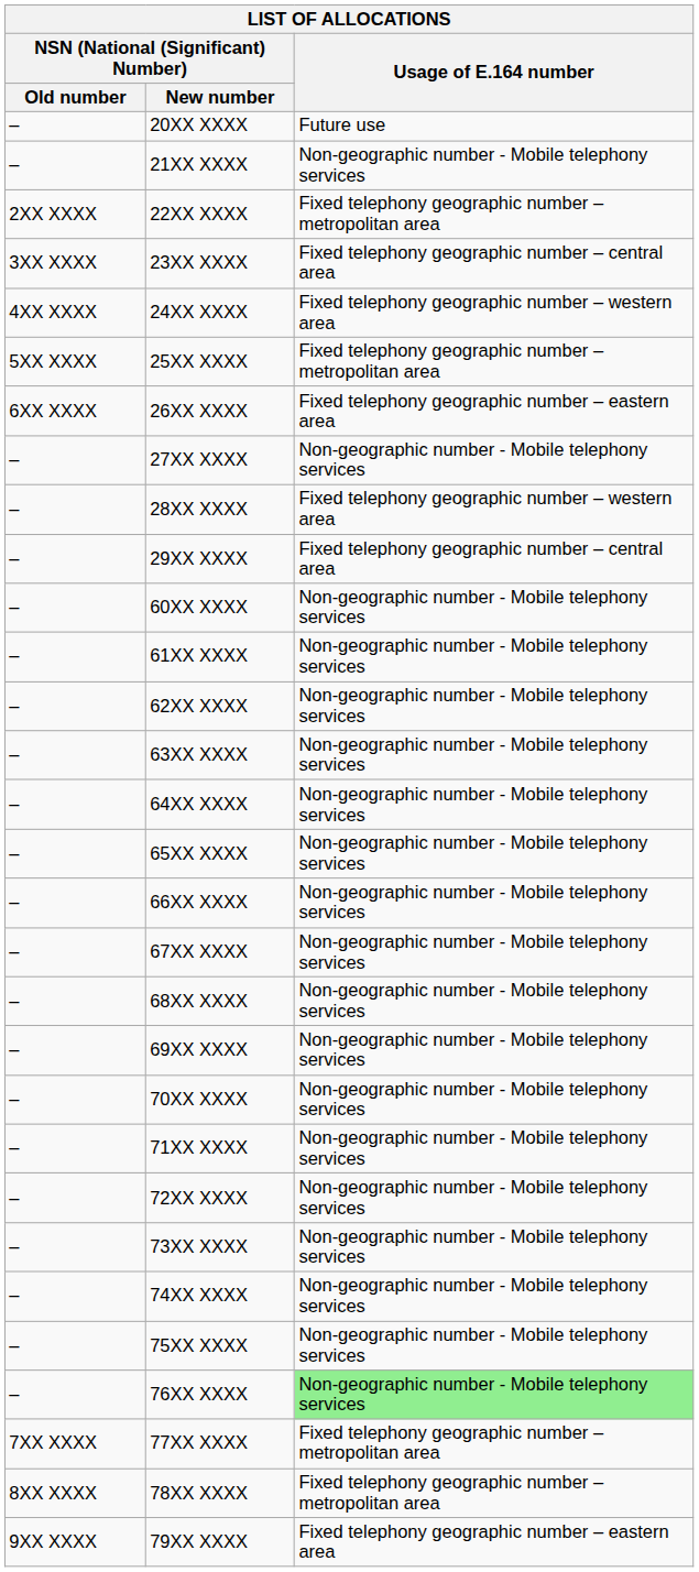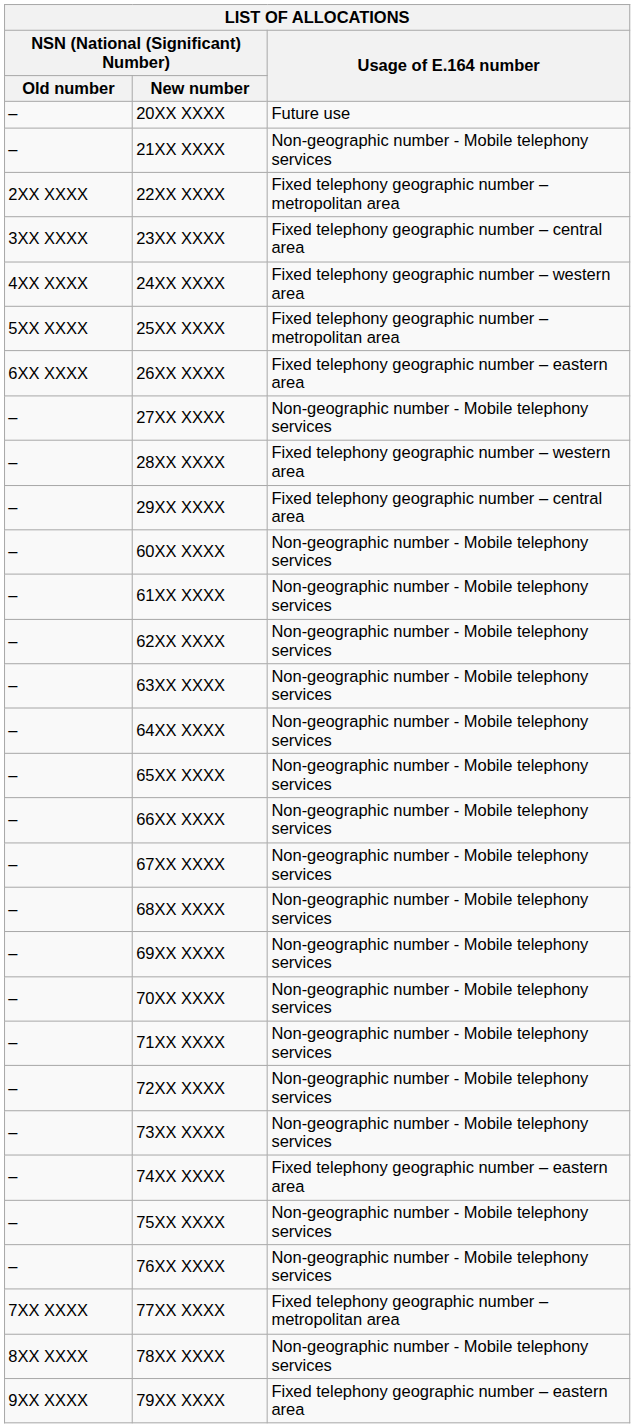74XX XXXX | Usage of E.164 number: Non-geographic number - Mobile telephony services -> Fixed telephony geographic number – eastern area
76XX XXXX | Usage of E.164 number: lightgreen background -> no background
78XX XXXX | Usage of E.164 number: Fixed telephony geographic number – metropolitan area -> Non-geographic number - Mobile telephony services
